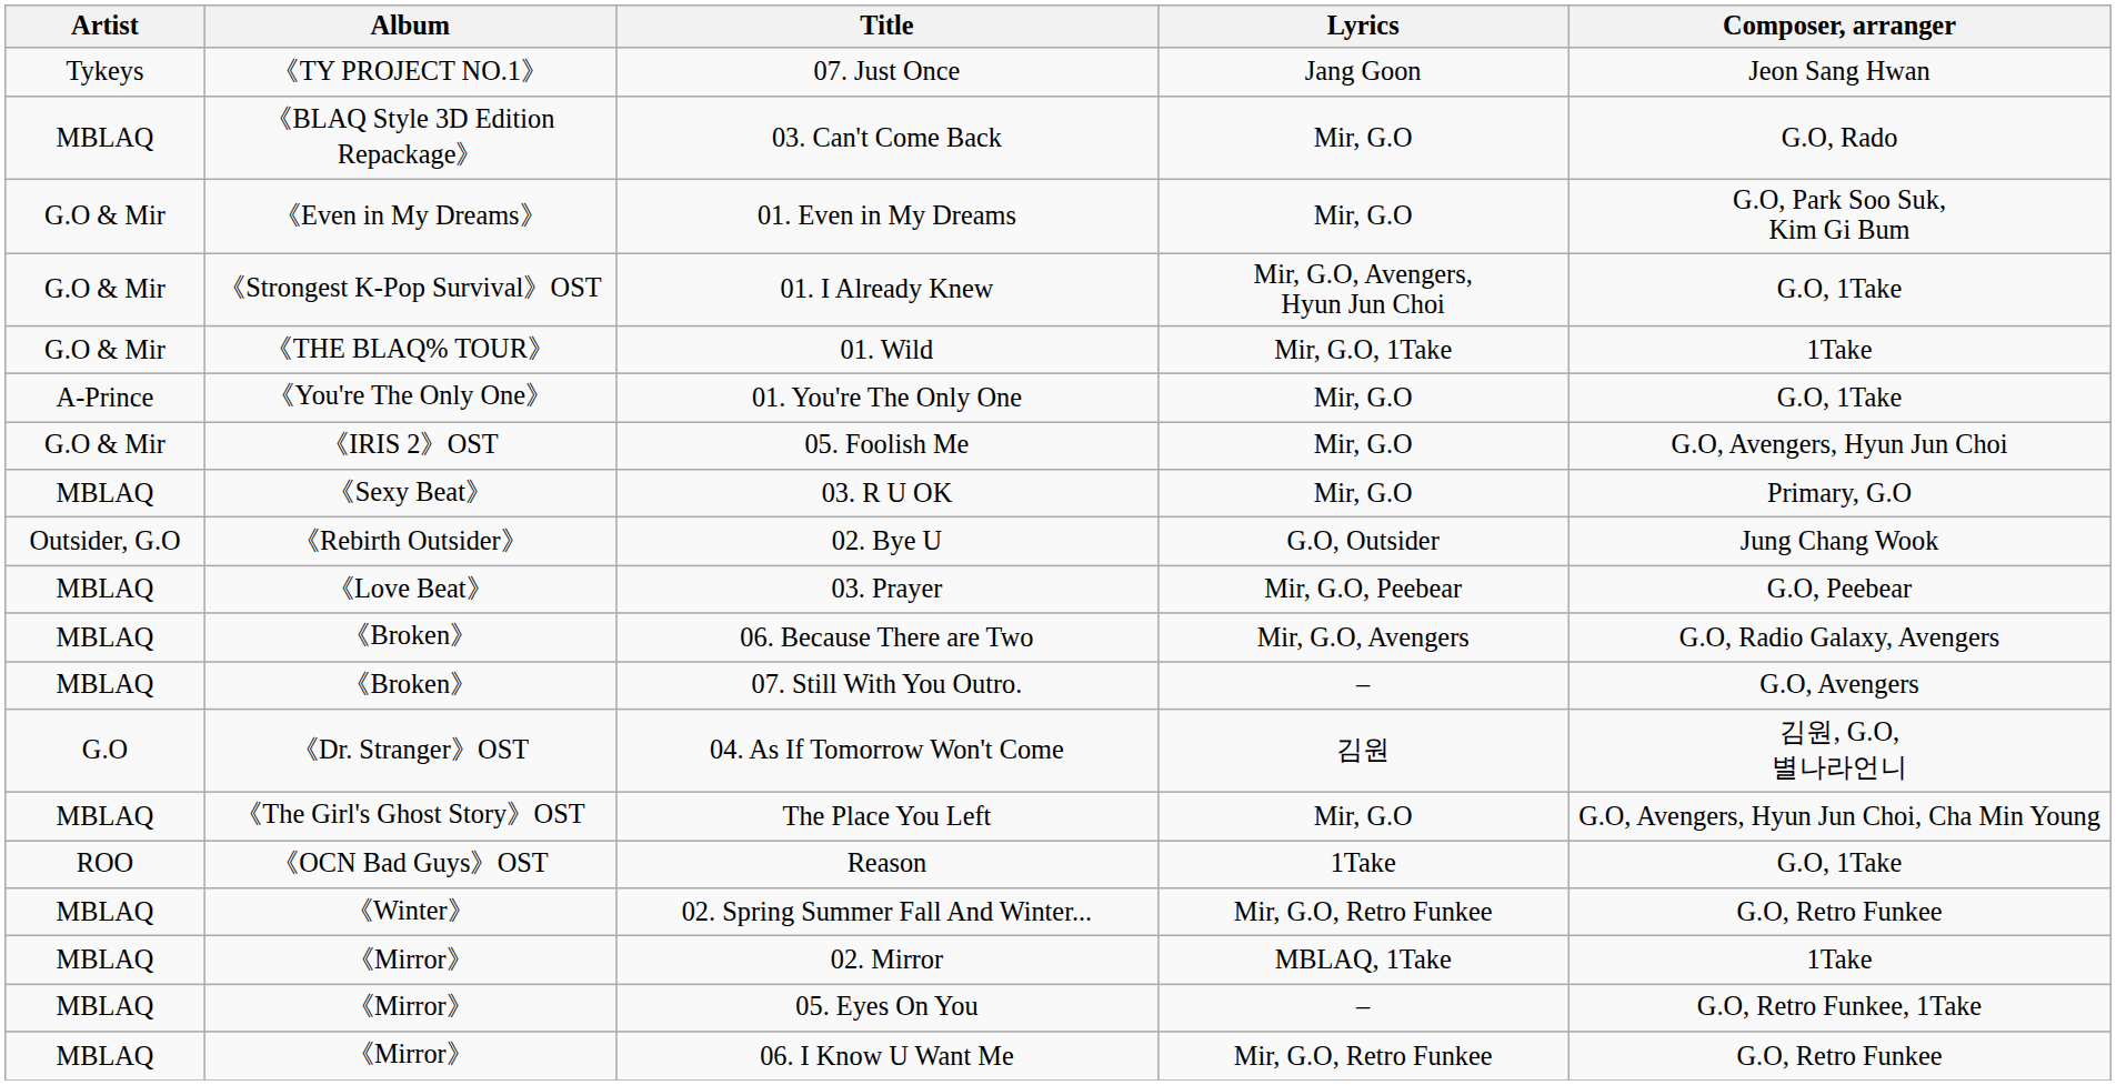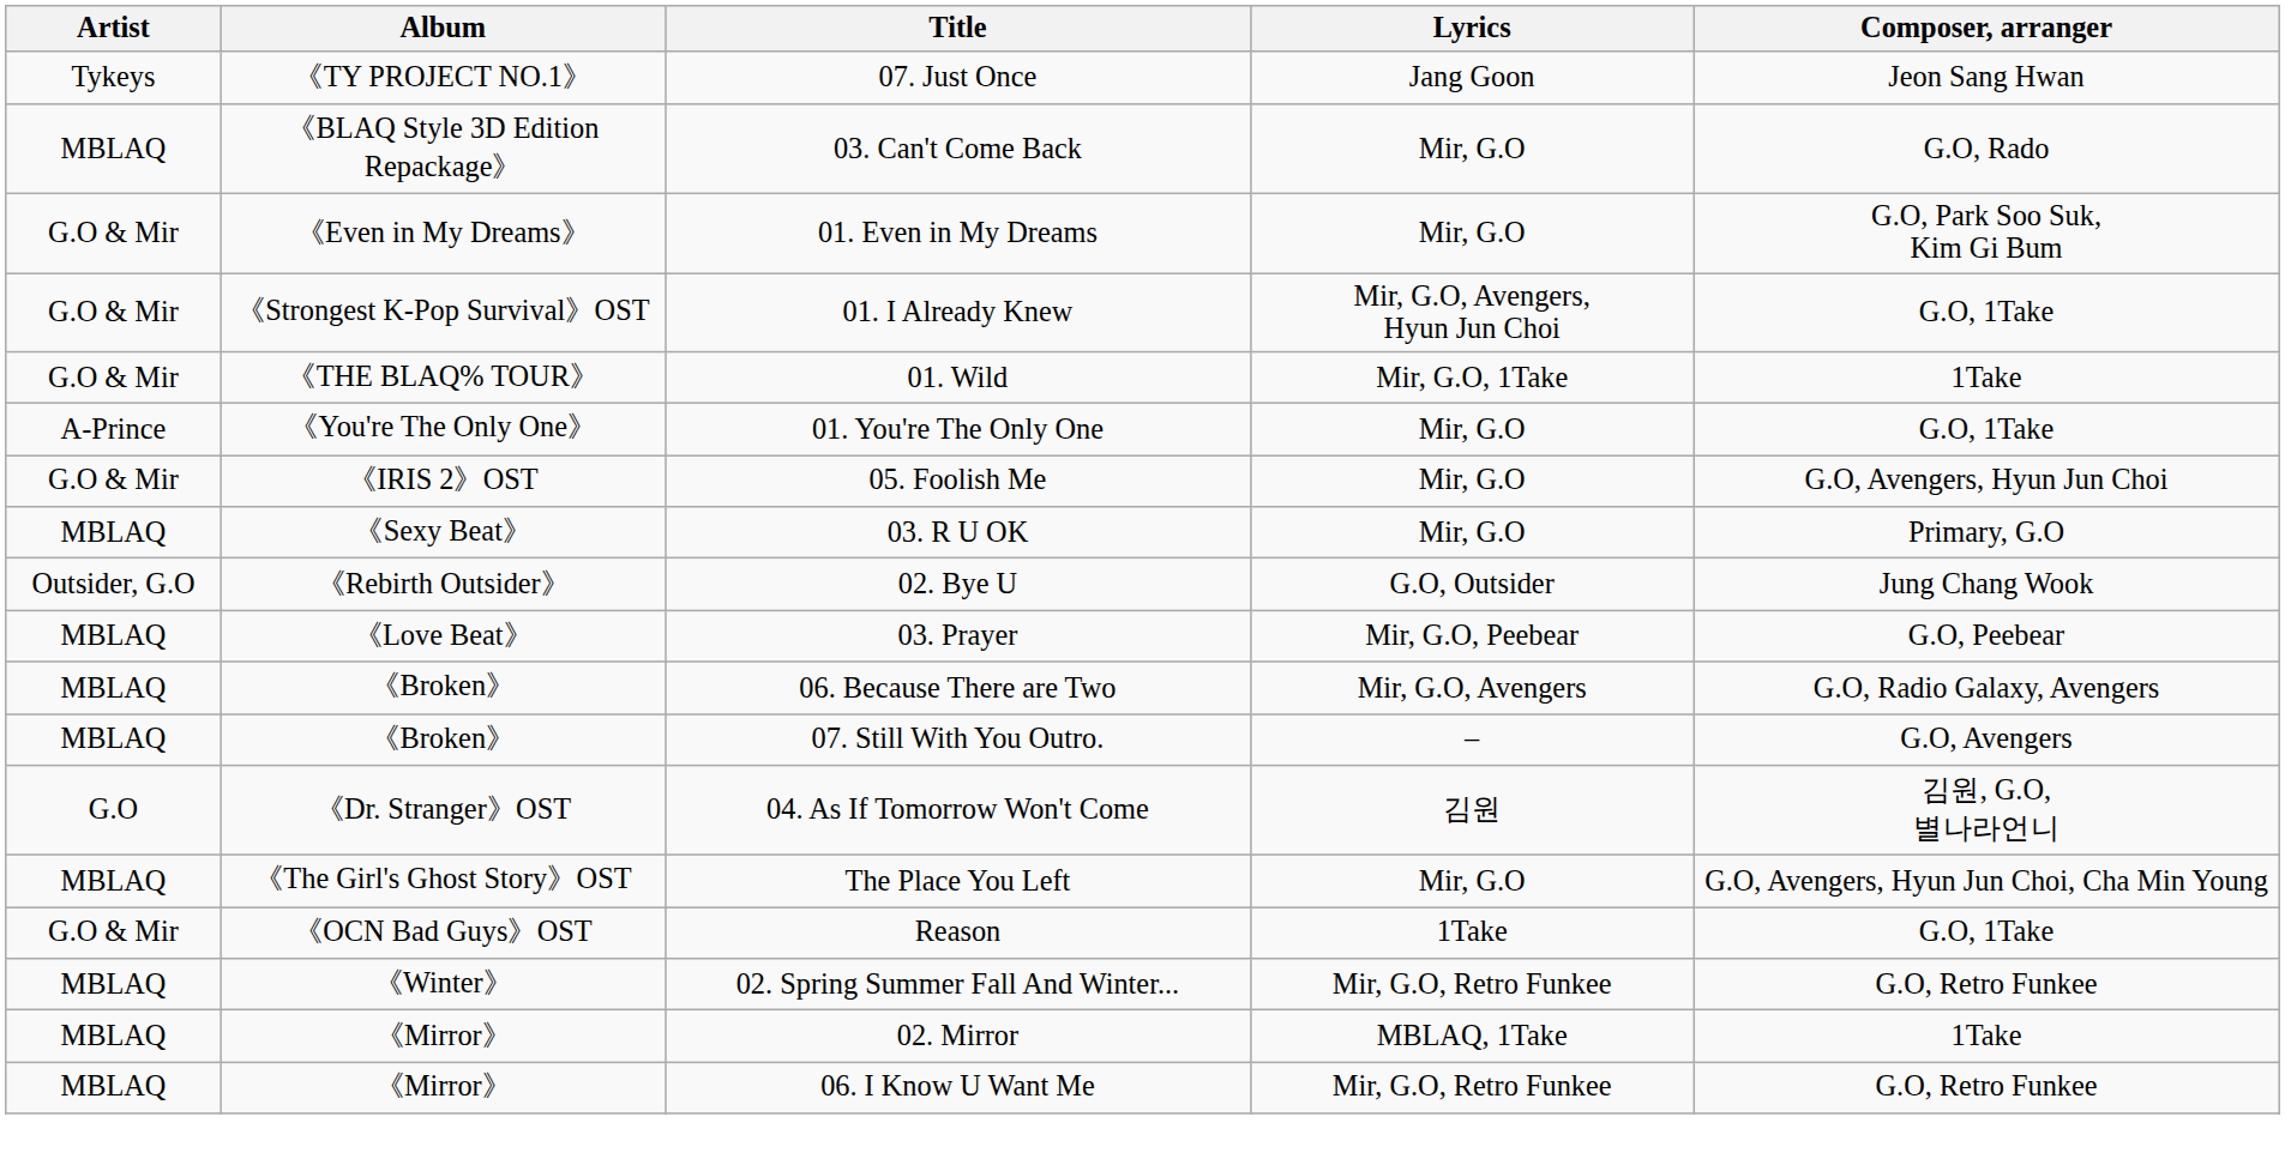Reason | Artist: ROO -> G.O & Mir
- row: MBLAQ | 《Mirror》 | 05. Eyes On You | – | G.O, Retro Funkee, 1Take
